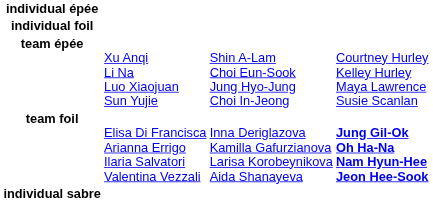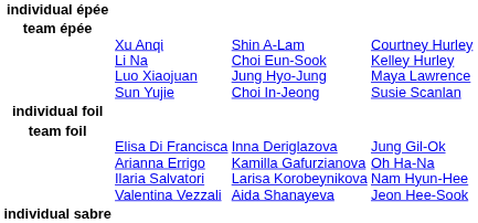rows swapped: team épée <-> individual foil
team foil | column 4: bold -> normal
